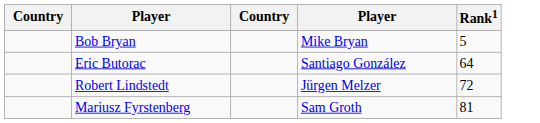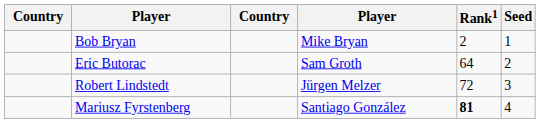+ column: Seed | 1 | 2 | 3 | 4
Bob Bryan | Rank1: 5 -> 2
Eric Butorac | column 4: Santiago González -> Sam Groth
Mariusz Fyrstenberg | column 4: Sam Groth -> Santiago González
Mariusz Fyrstenberg | Rank1: normal -> bold
